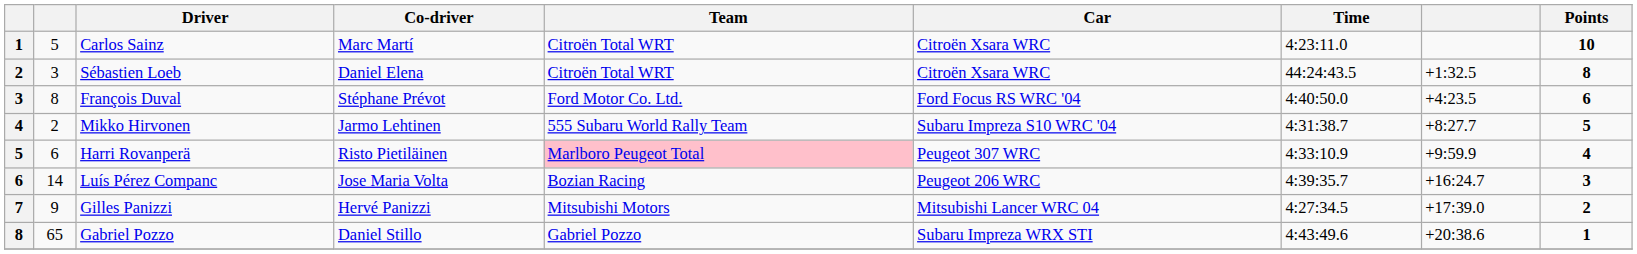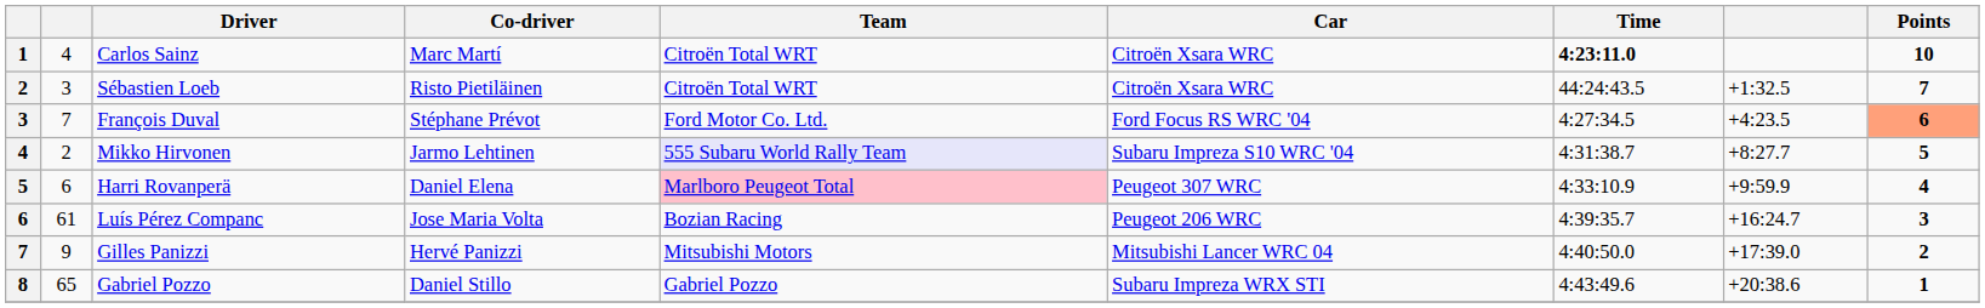Carlos Sainz | column 2: 5 -> 4
Carlos Sainz | Time: normal -> bold
Sébastien Loeb | Co-driver: Daniel Elena -> Risto Pietiläinen
Sébastien Loeb | Points: 8 -> 7
François Duval | column 2: 8 -> 7
François Duval | Time: 4:40:50.0 -> 4:27:34.5
François Duval | Points: no background -> lightsalmon background
Mikko Hirvonen | Team: no background -> lavender background
Harri Rovanperä | Co-driver: Risto Pietiläinen -> Daniel Elena
Luís Pérez Companc | column 2: 14 -> 61
Gilles Panizzi | Time: 4:27:34.5 -> 4:40:50.0
